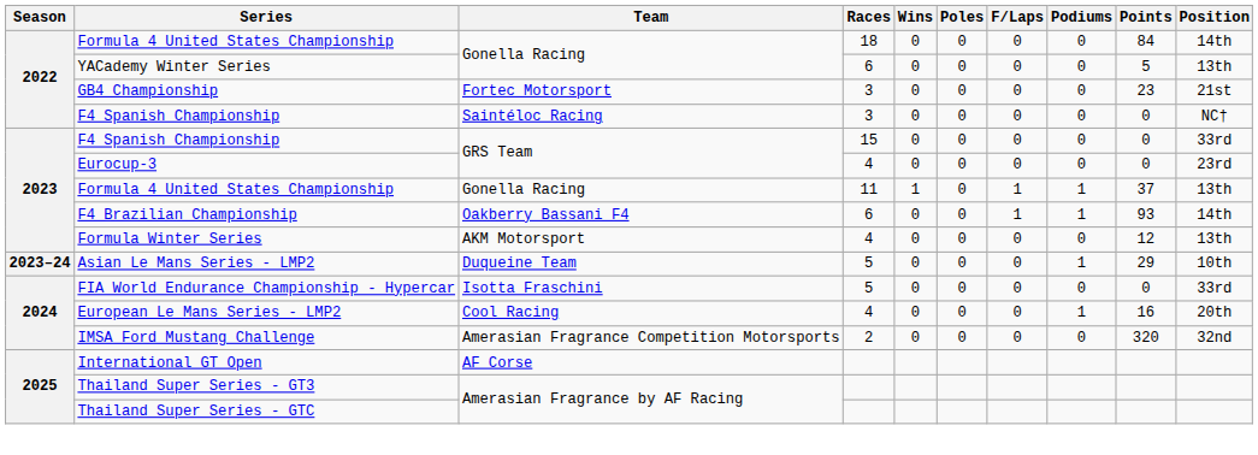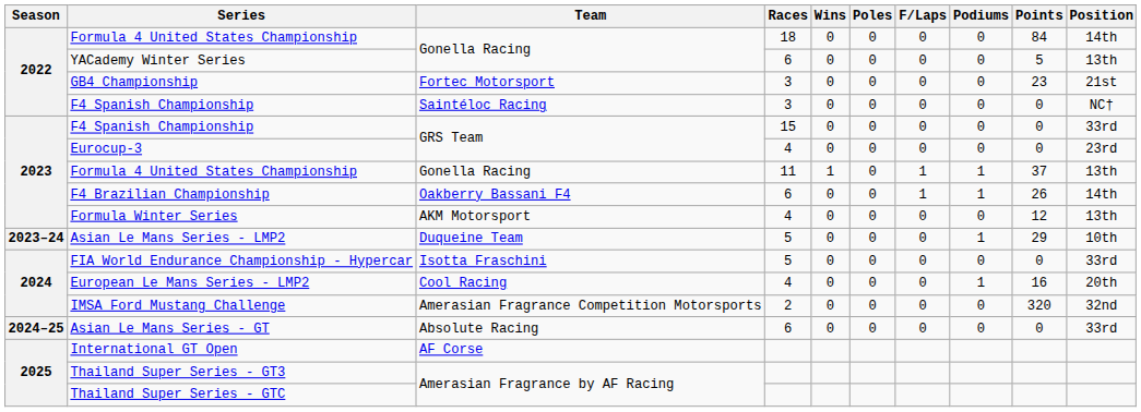F4 Brazilian Championship | Points: 93 -> 26
+ row: 2024–25 | Asian Le Mans Series - GT | Absolute Racing | 6 | 0 | 0 | 0 | 0 | 0 | 33rd
